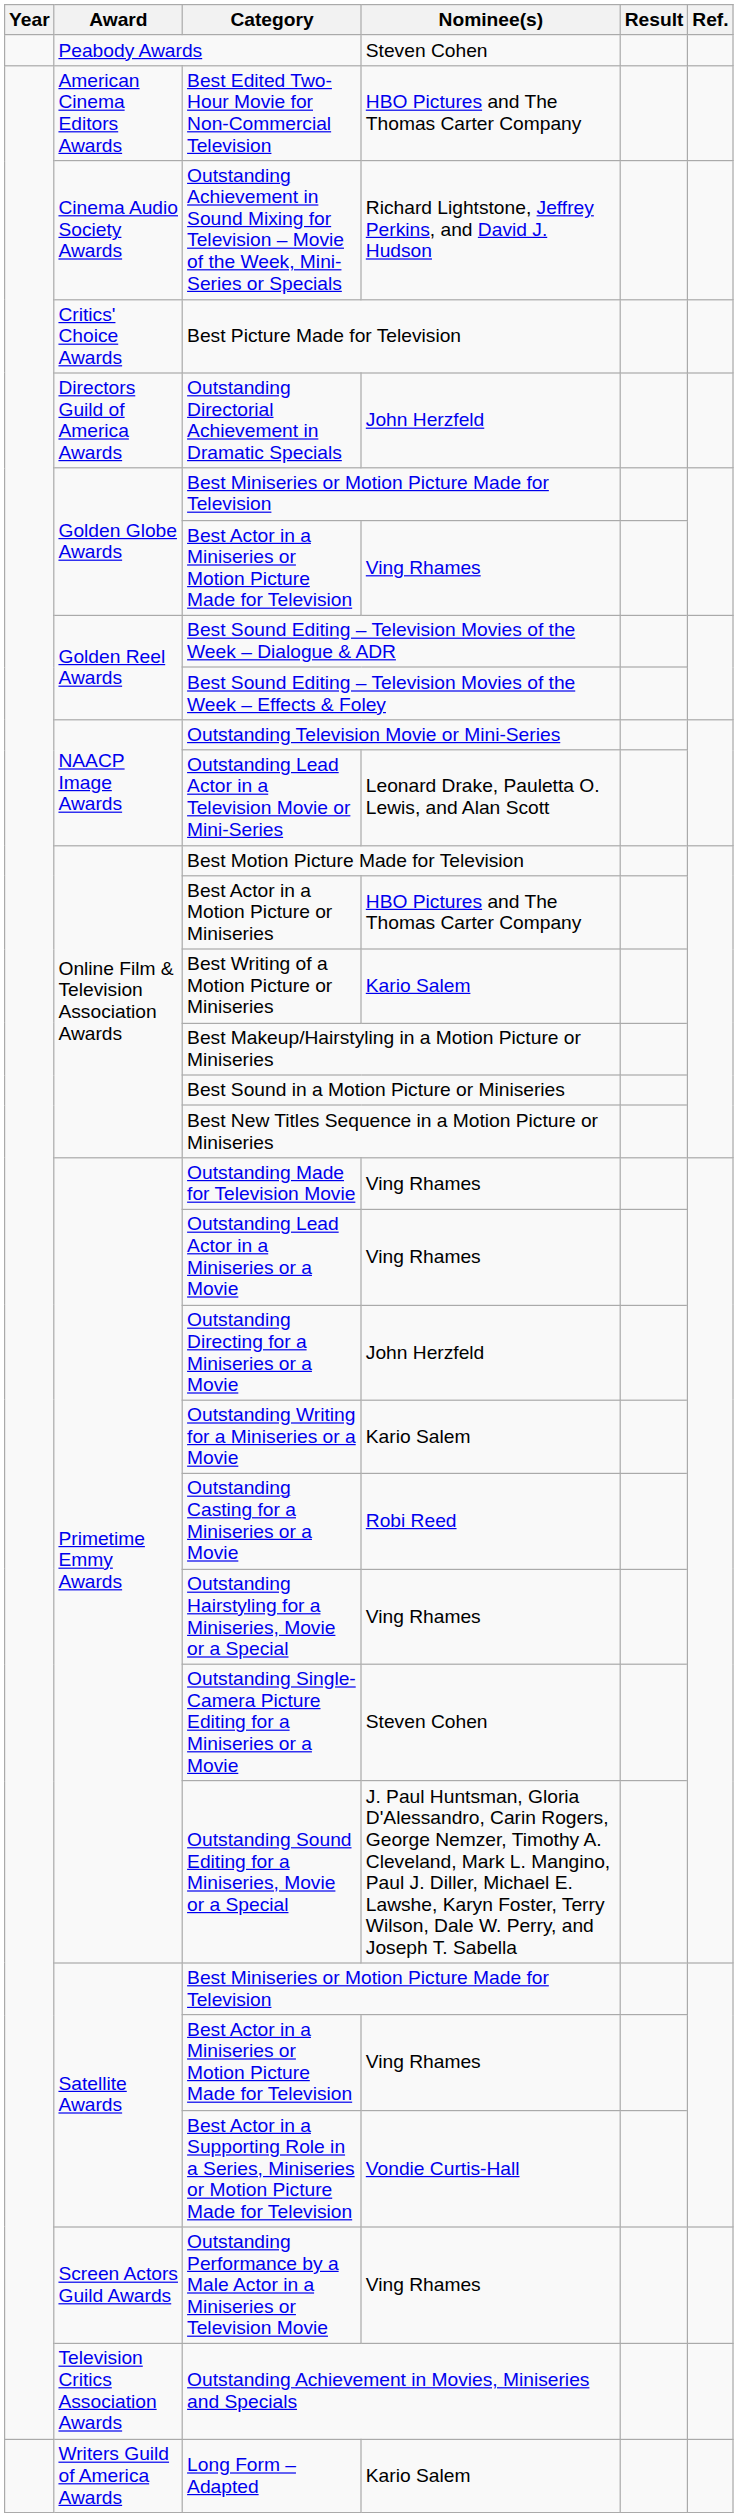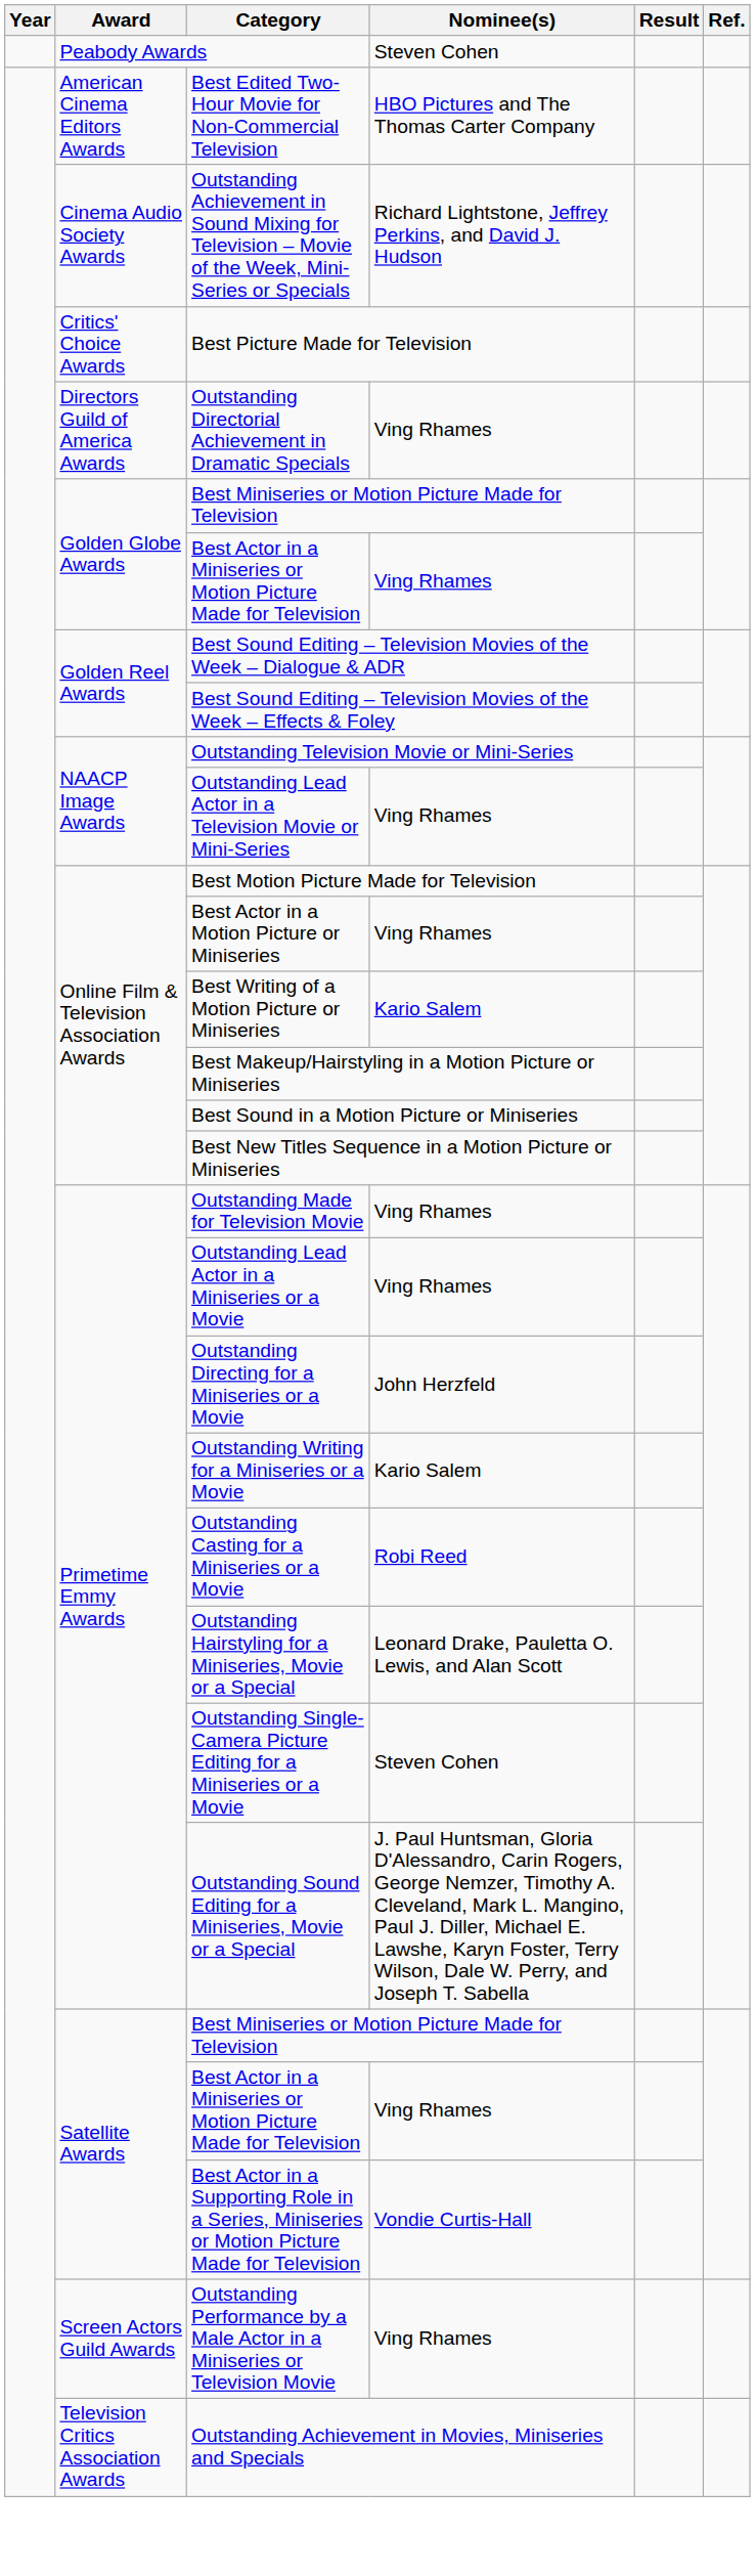Outstanding Directorial Achievement in Dramatic Specials | Nominee(s): John Herzfeld -> Ving Rhames
Outstanding Lead Actor in a Television Movie or Mini-Series | Nominee(s): Leonard Drake, Pauletta O. Lewis, and Alan Scott -> Ving Rhames
Best Actor in a Motion Picture or Miniseries | Nominee(s): HBO Pictures and The Thomas Carter Company -> Ving Rhames
Outstanding Hairstyling for a Miniseries, Movie or a Special | Nominee(s): Ving Rhames -> Leonard Drake, Pauletta O. Lewis, and Alan Scott
- row: Writers Guild of America Awards | Long Form – Adapted | Kario Salem
